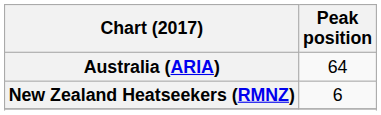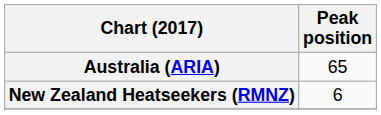Australia (ARIA) | Peak position: 64 -> 65
